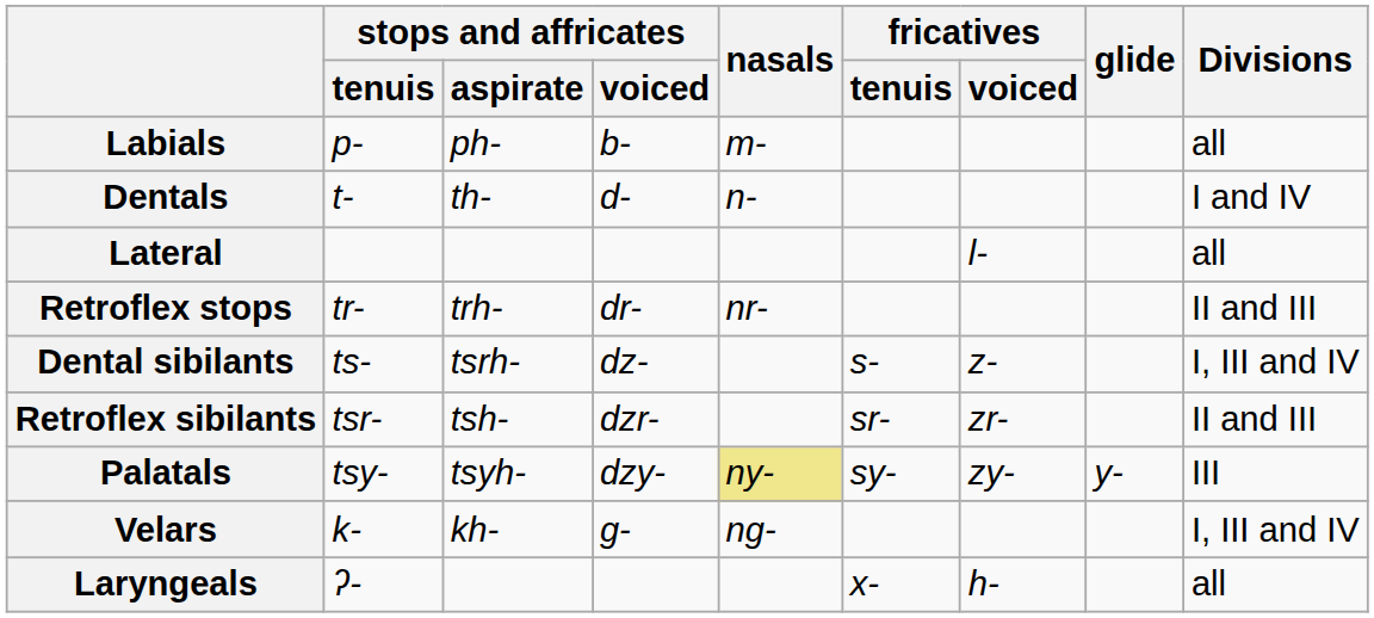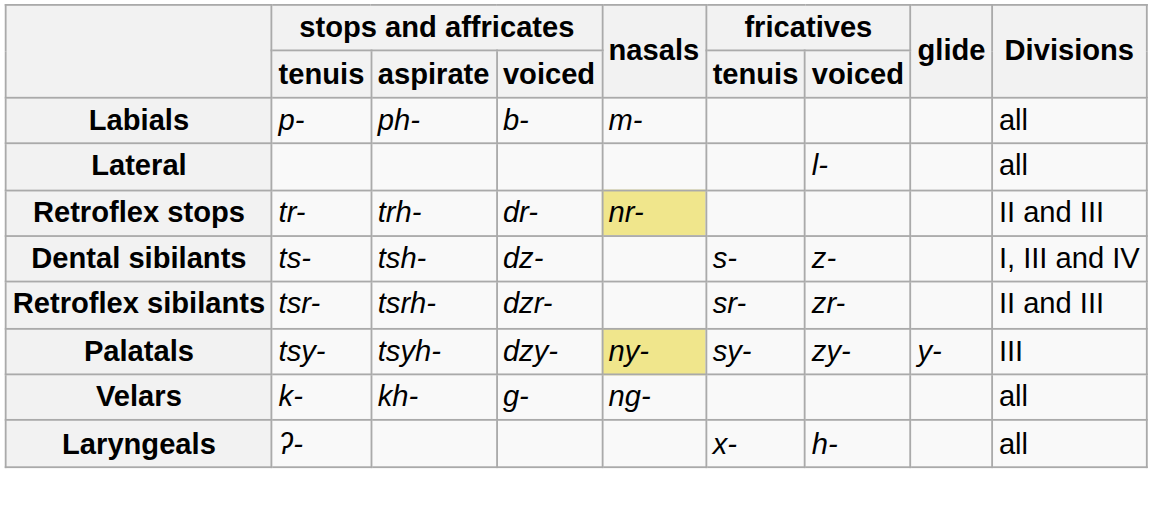- row: Dentals | t- | th- | d- | n- | I and IV
Retroflex stops | nasals: no background -> khaki background
Dental sibilants | stops and affricates / aspirate: tsrh- -> tsh-
Retroflex sibilants | stops and affricates / aspirate: tsh- -> tsrh-
Velars | Divisions: I, III and IV -> all
